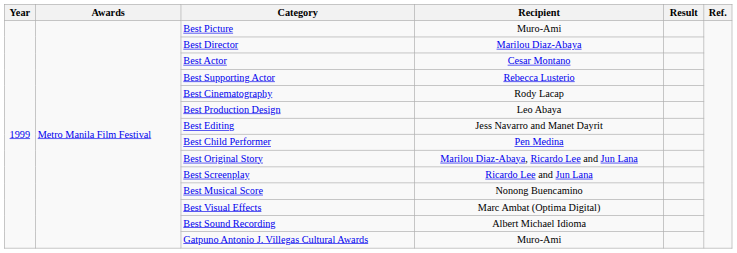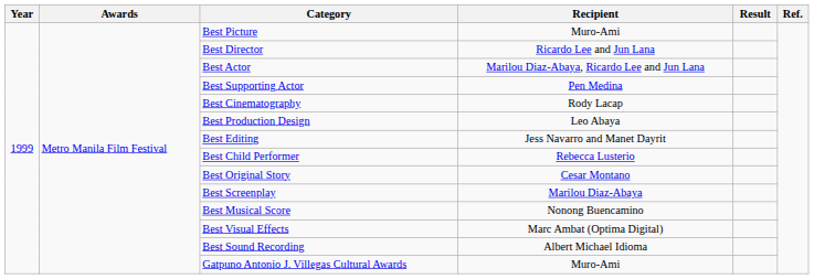Best Director | Recipient: Marilou Diaz-Abaya -> Ricardo Lee and Jun Lana
Best Actor | Recipient: Cesar Montano -> Marilou Diaz-Abaya, Ricardo Lee and Jun Lana
Best Supporting Actor | Recipient: Rebecca Lusterio -> Pen Medina
Best Child Performer | Recipient: Pen Medina -> Rebecca Lusterio
Best Original Story | Recipient: Marilou Diaz-Abaya, Ricardo Lee and Jun Lana -> Cesar Montano
Best Screenplay | Recipient: Ricardo Lee and Jun Lana -> Marilou Diaz-Abaya
